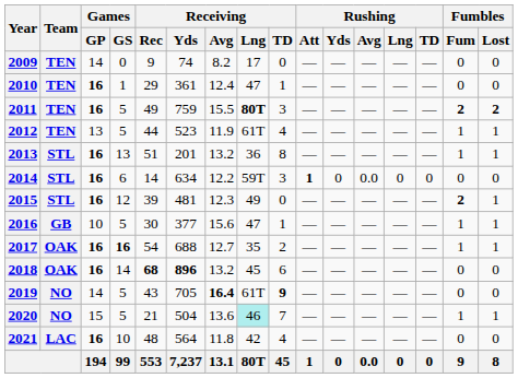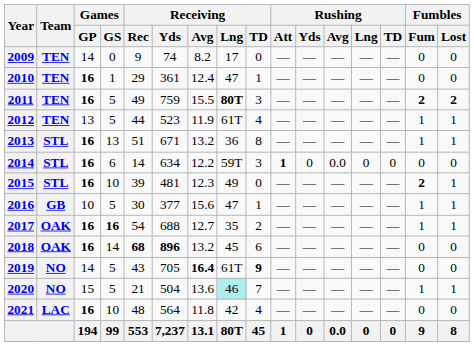2013 | Receiving / Yds: 201 -> 671
2015 | Games / GS: 12 -> 10
